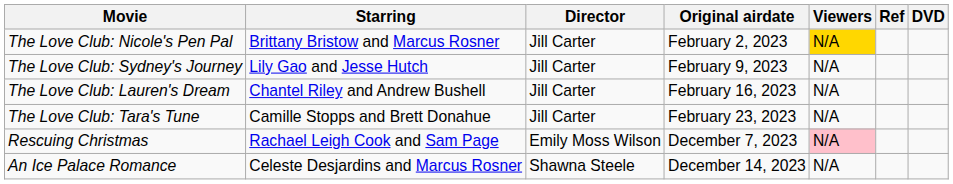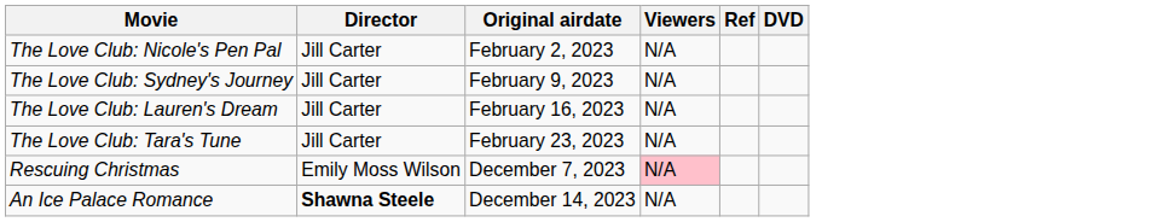- column: Starring | Brittany Bristow and Marcus Rosner | Lily Gao and Jesse Hutch | Chantel Riley and Andrew Bushell | Camille Stopps and Brett Donahue | Rachael Leigh Cook and Sam Page | Celeste Desjardins and Marcus Rosner
The Love Club: Nicole's Pen Pal | Viewers: gold background -> no background
An Ice Palace Romance | Director: normal -> bold
